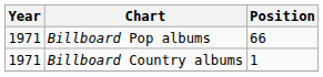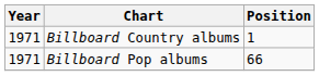rows swapped: Billboard Country albums <-> Billboard Pop albums
